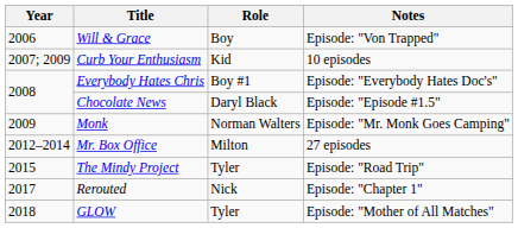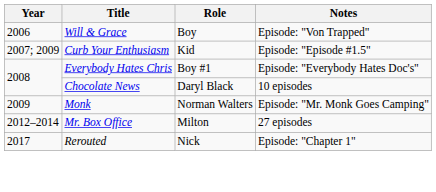Curb Your Enthusiasm | Notes: 10 episodes -> Episode: "Episode #1.5"
Chocolate News | Notes: Episode: "Episode #1.5" -> 10 episodes
- row: 2015 | The Mindy Project | Tyler | Episode: "Road Trip"
- row: 2018 | GLOW | Tyler | Episode: "Mother of All Matches"
